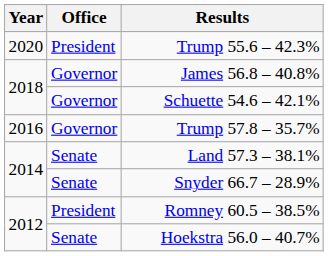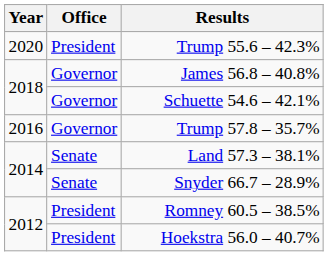Hoekstra 56.0 – 40.7% | Office: Senate -> President
